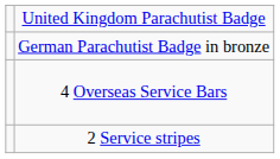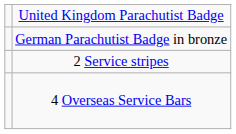rows swapped: 4 Overseas Service Bars <-> 2 Service stripes
